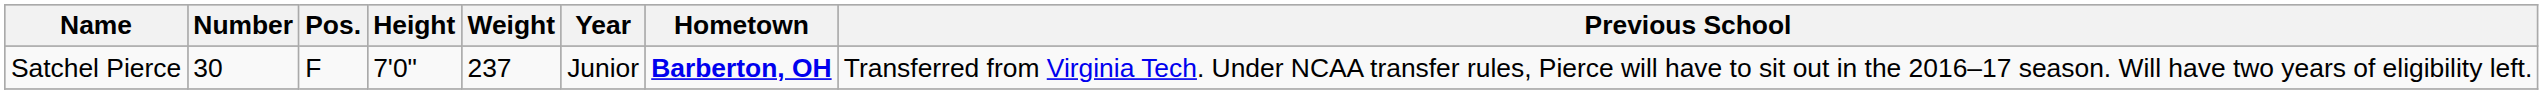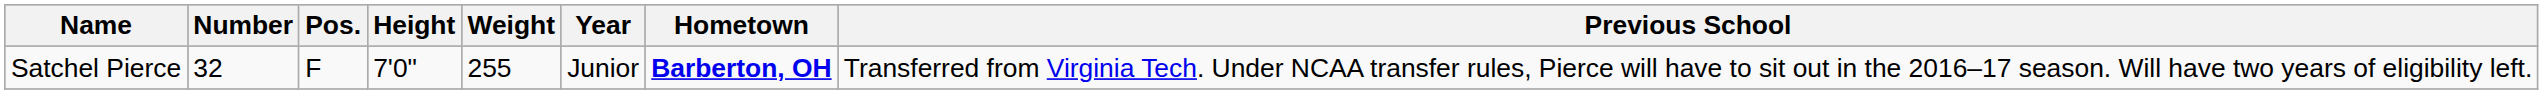Satchel Pierce | Number: 30 -> 32
Satchel Pierce | Weight: 237 -> 255
